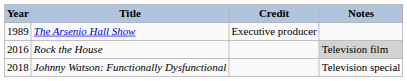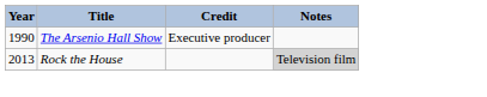The Arsenio Hall Show | Year: 1989 -> 1990
Rock the House | Year: 2016 -> 2013
- row: 2018 | Johnny Watson: Functionally Dysfunctional | Television special
